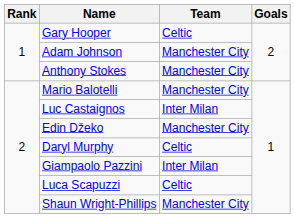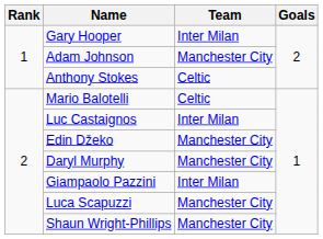Gary Hooper | Team: Celtic -> Inter Milan
Anthony Stokes | Team: Manchester City -> Celtic
Mario Balotelli | Team: Manchester City -> Celtic
Daryl Murphy | Team: Celtic -> Manchester City
Luca Scapuzzi | Team: Celtic -> Manchester City
